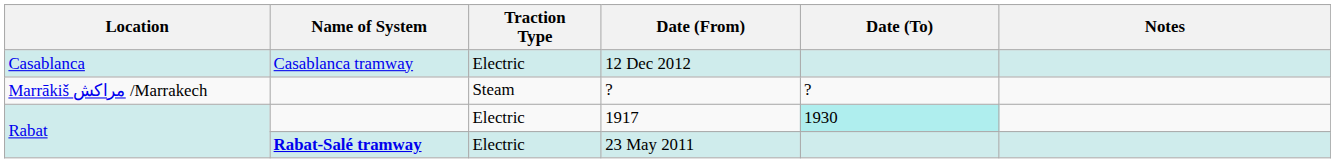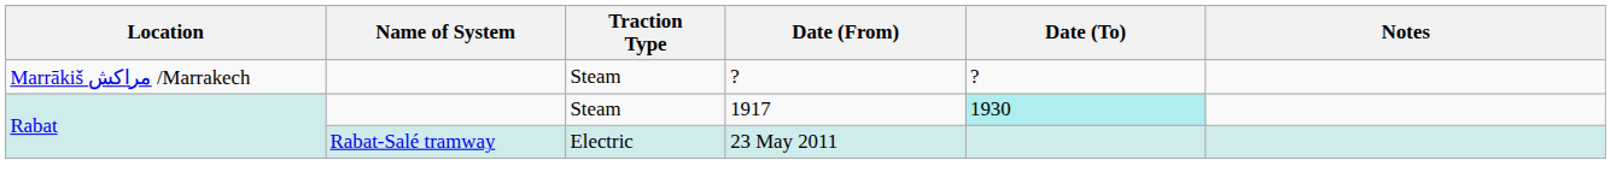- row: Casablanca | Casablanca tramway | Electric | 12 Dec 2012
1917 | Traction Type: Electric -> Steam
23 May 2011 | Name of System: bold -> normal
